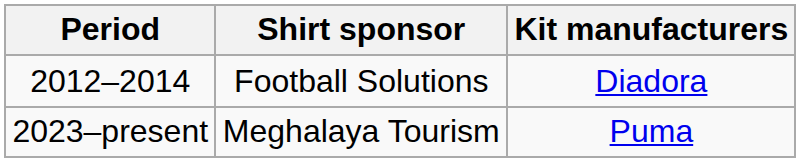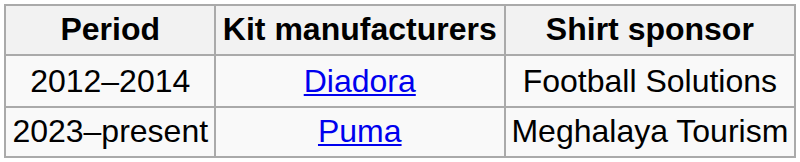columns swapped: Kit manufacturers <-> Shirt sponsor
